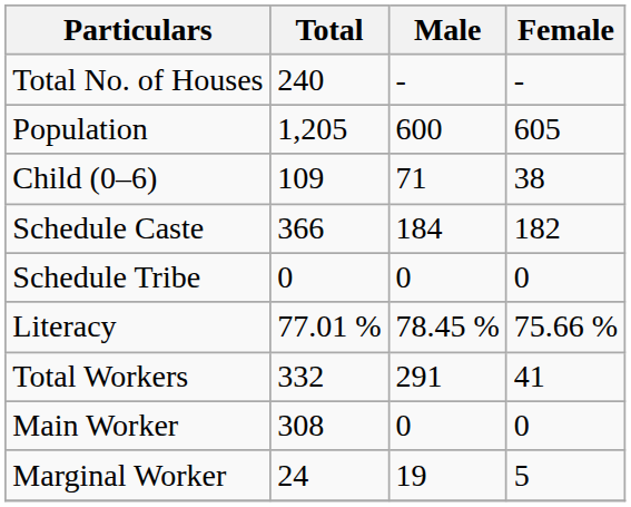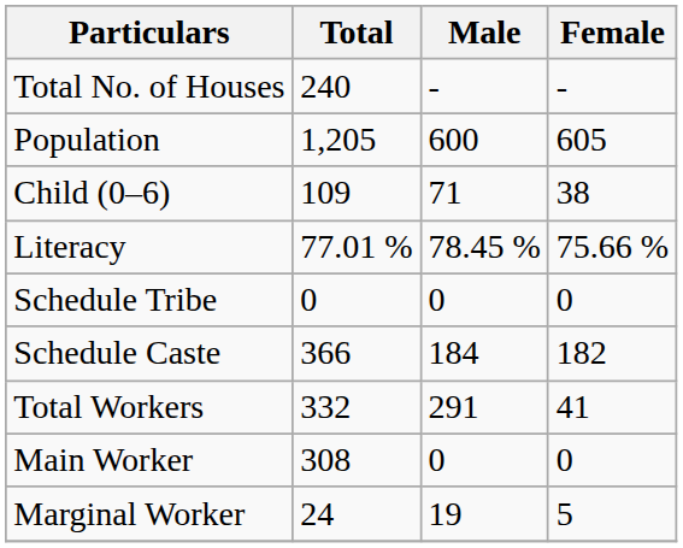rows swapped: Schedule Caste <-> Literacy
